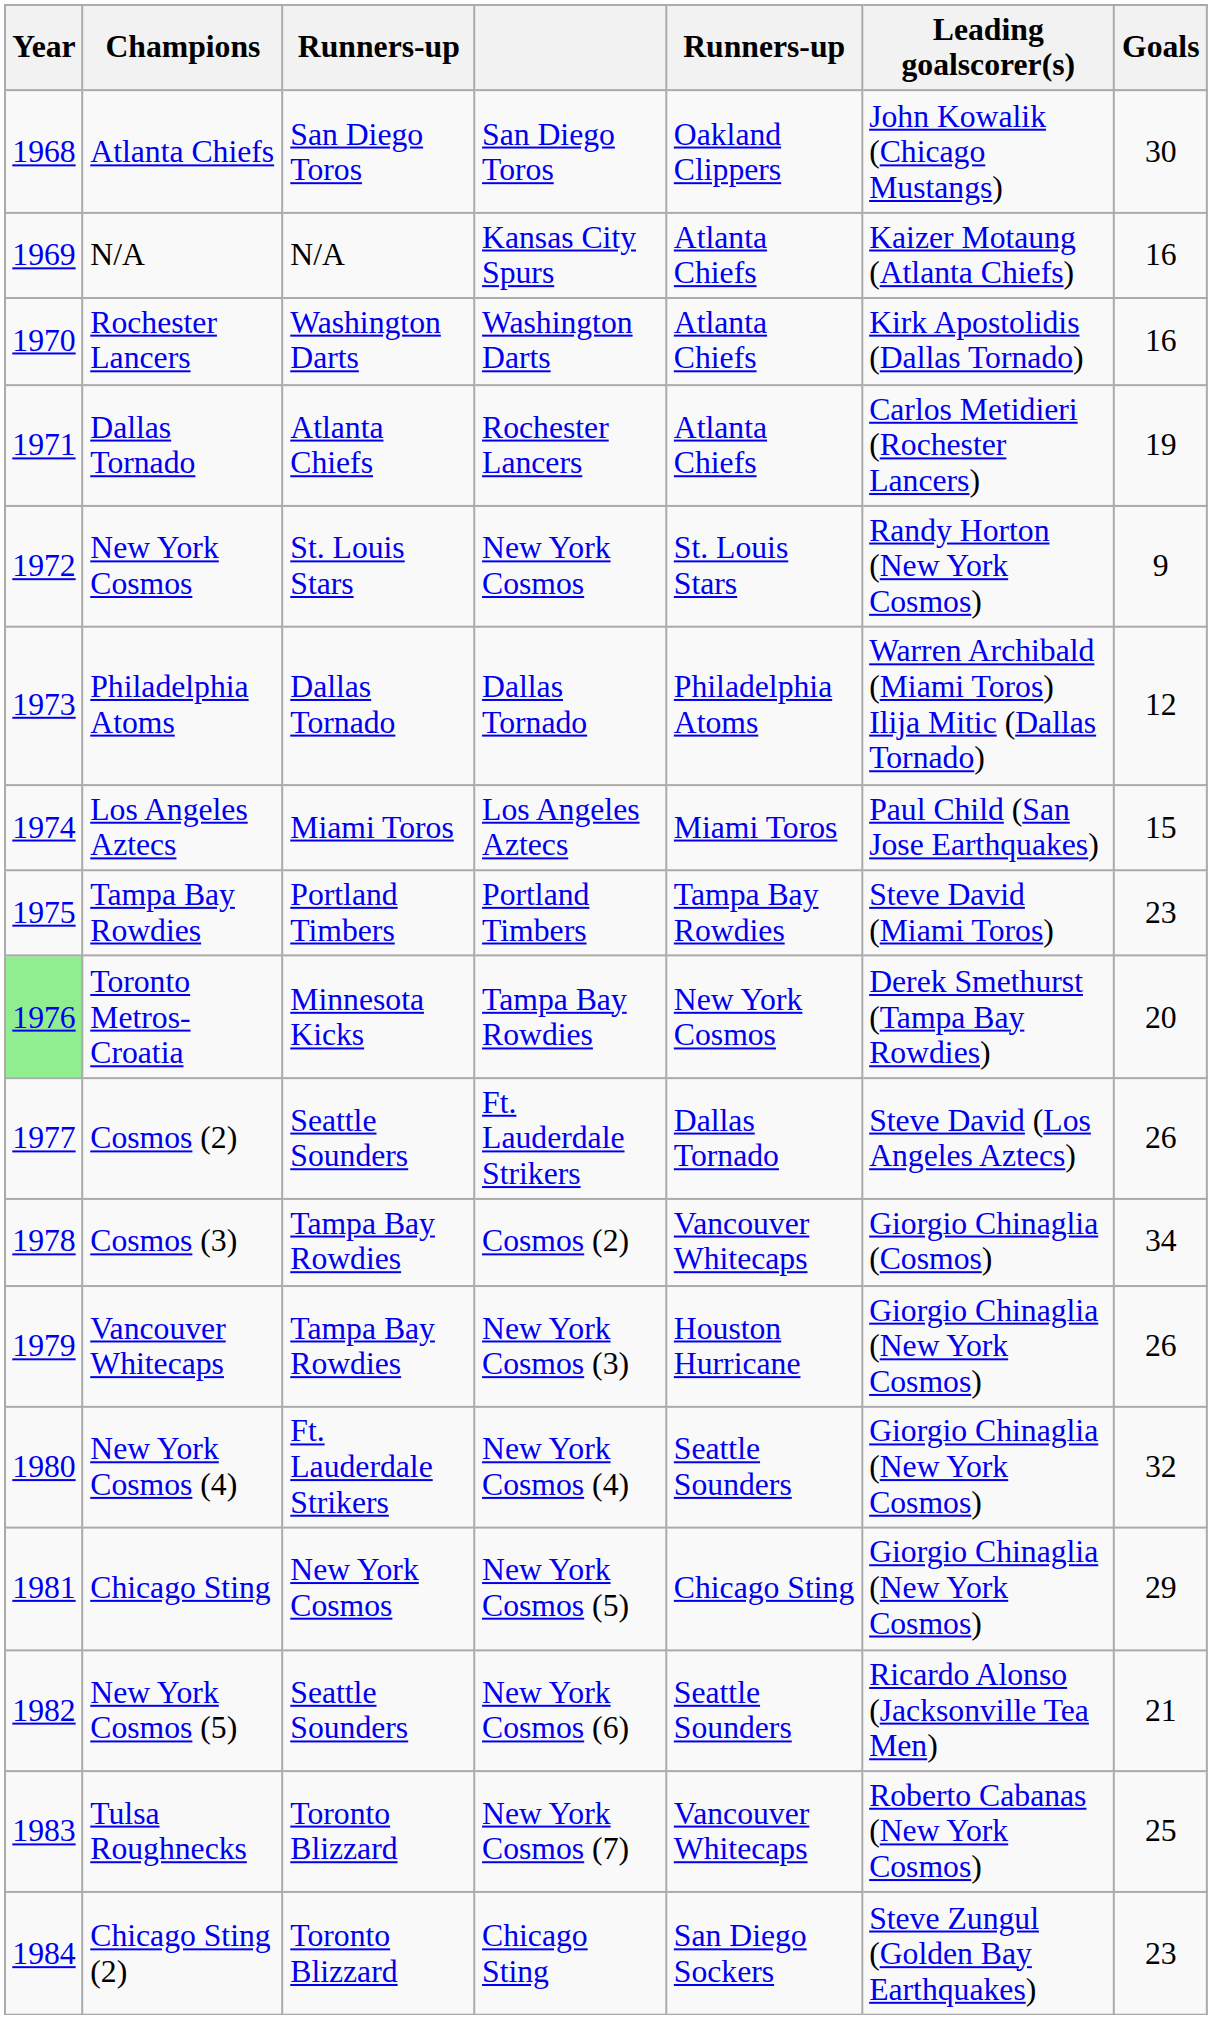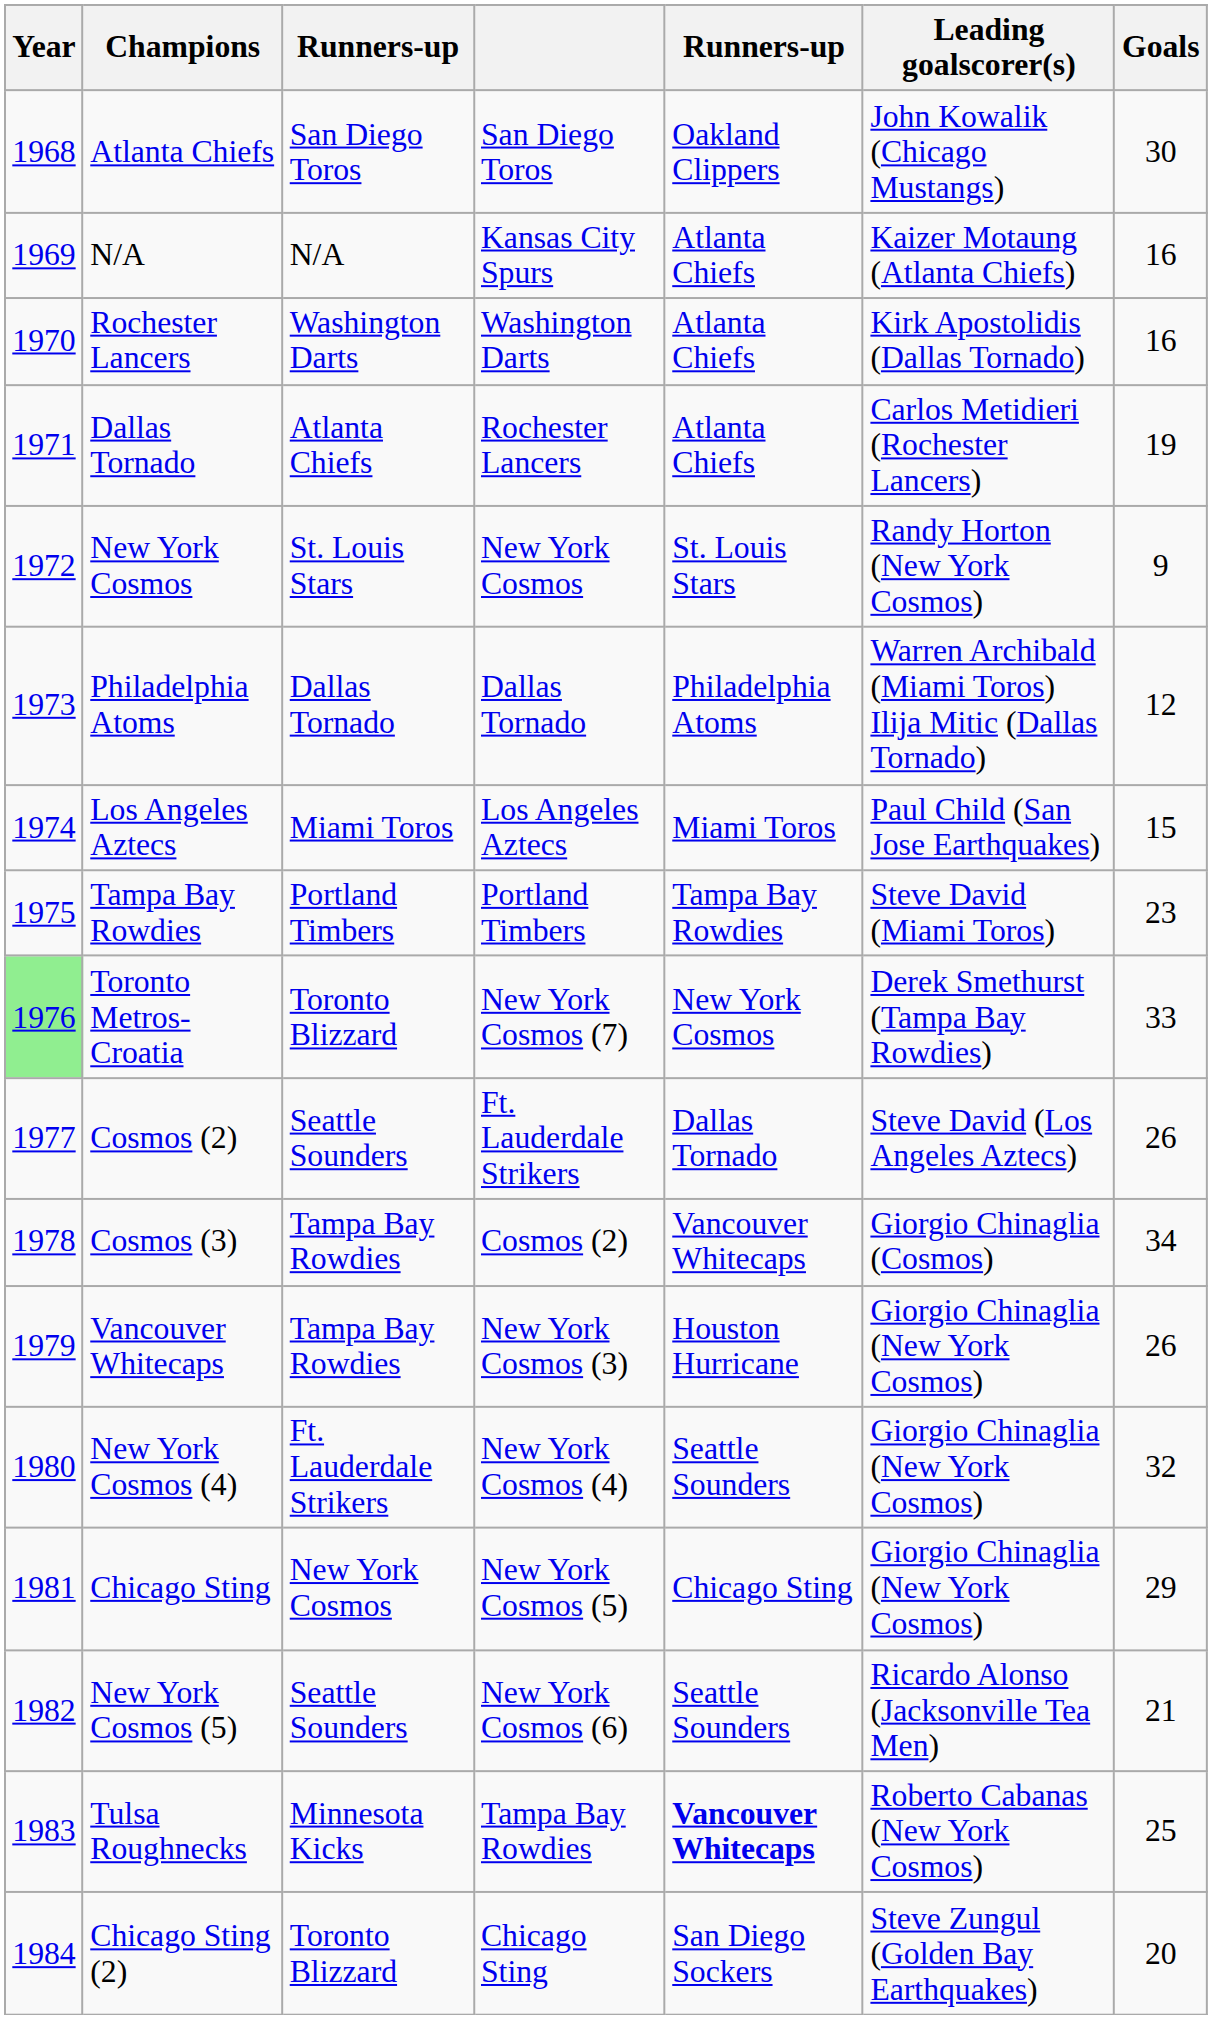Toronto Metros-Croatia | column 3: Minnesota Kicks -> Toronto Blizzard
Toronto Metros-Croatia | column 4: Tampa Bay Rowdies -> New York Cosmos (7)
Toronto Metros-Croatia | Goals: 20 -> 33
Tulsa Roughnecks | column 3: Toronto Blizzard -> Minnesota Kicks
Tulsa Roughnecks | column 4: New York Cosmos (7) -> Tampa Bay Rowdies
Tulsa Roughnecks | column 5: normal -> bold
Chicago Sting (2) | Goals: 23 -> 20
